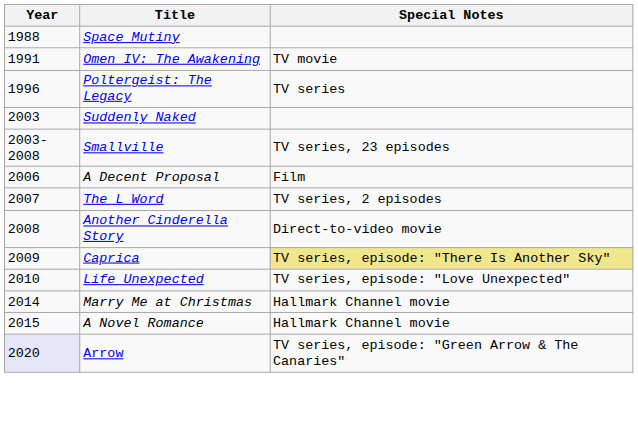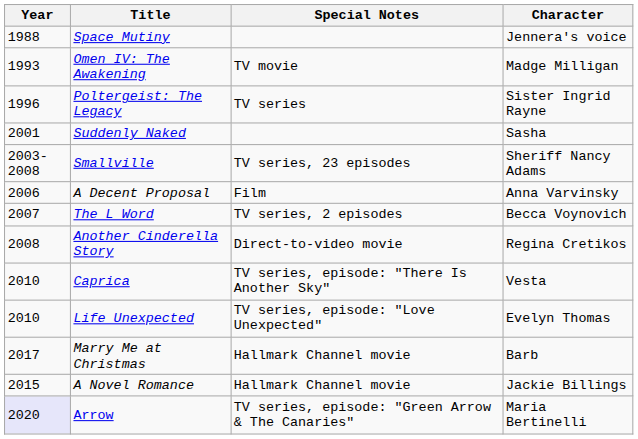+ column: Character | Jennera's voice | Madge Milligan | Sister Ingrid Rayne | Sasha | Sheriff Nancy Adams | Anna Varvinsky | Becca Voynovich | Regina Cretikos | Vesta | Evelyn Thomas | Barb | Jackie Billings | Maria Bertinelli
Omen IV: The Awakening | Year: 1991 -> 1993
Suddenly Naked | Year: 2003 -> 2001
Caprica | Year: 2009 -> 2010
Caprica | Special Notes: khaki background -> no background
Marry Me at Christmas | Year: 2014 -> 2017
